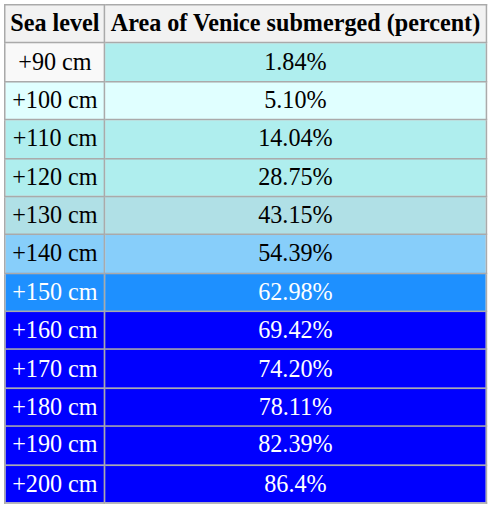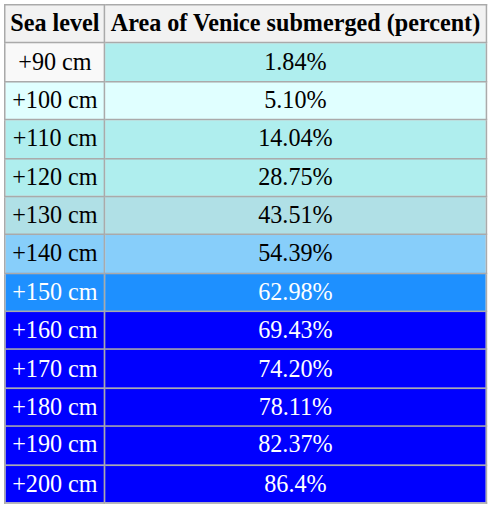+130 cm | Area of Venice submerged (percent): 43.15% -> 43.51%
+160 cm | Area of Venice submerged (percent): 69.42% -> 69.43%
+190 cm | Area of Venice submerged (percent): 82.39% -> 82.37%
